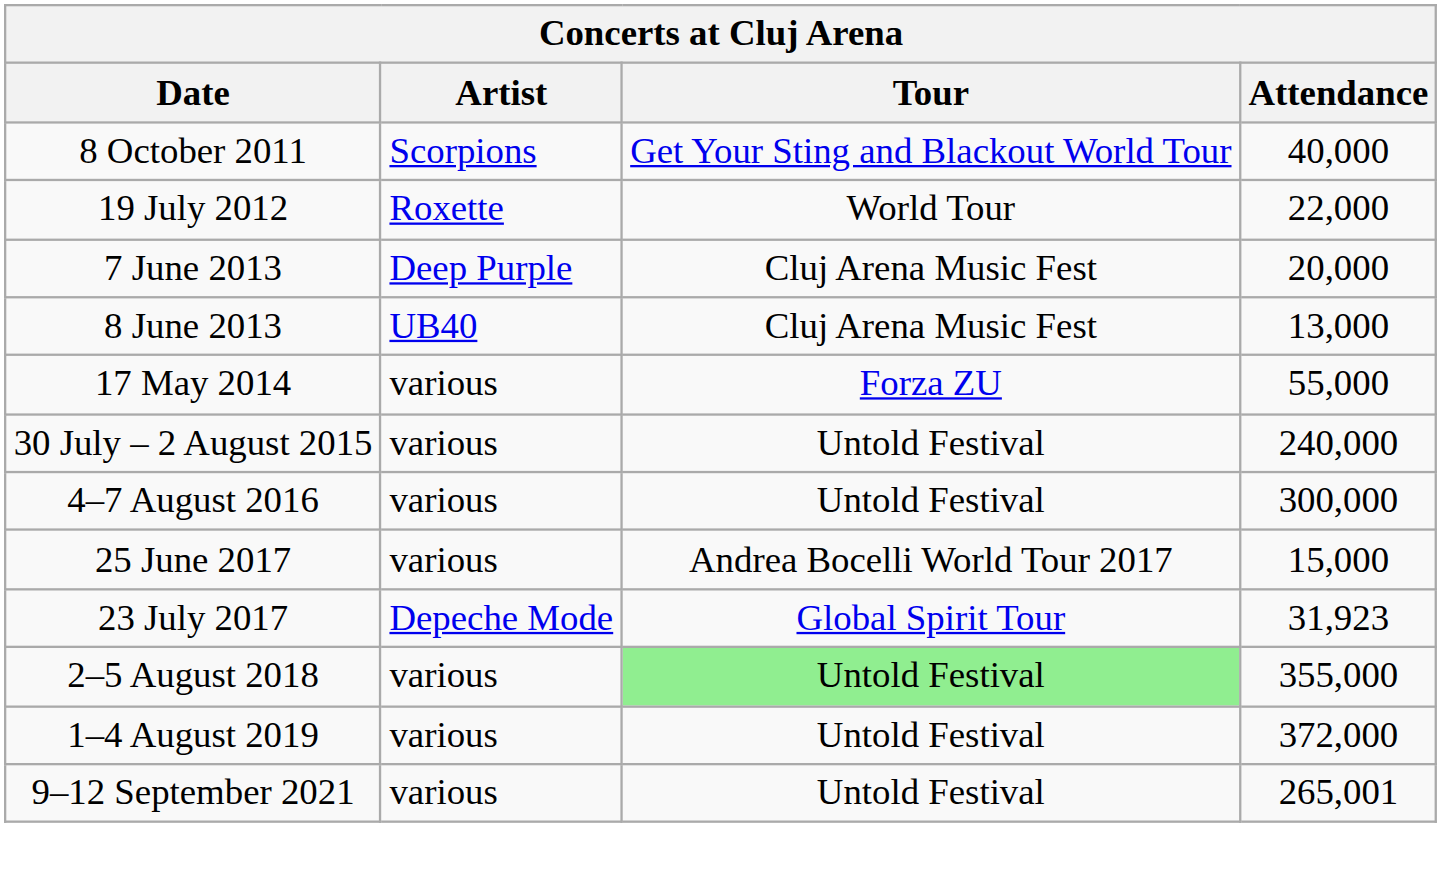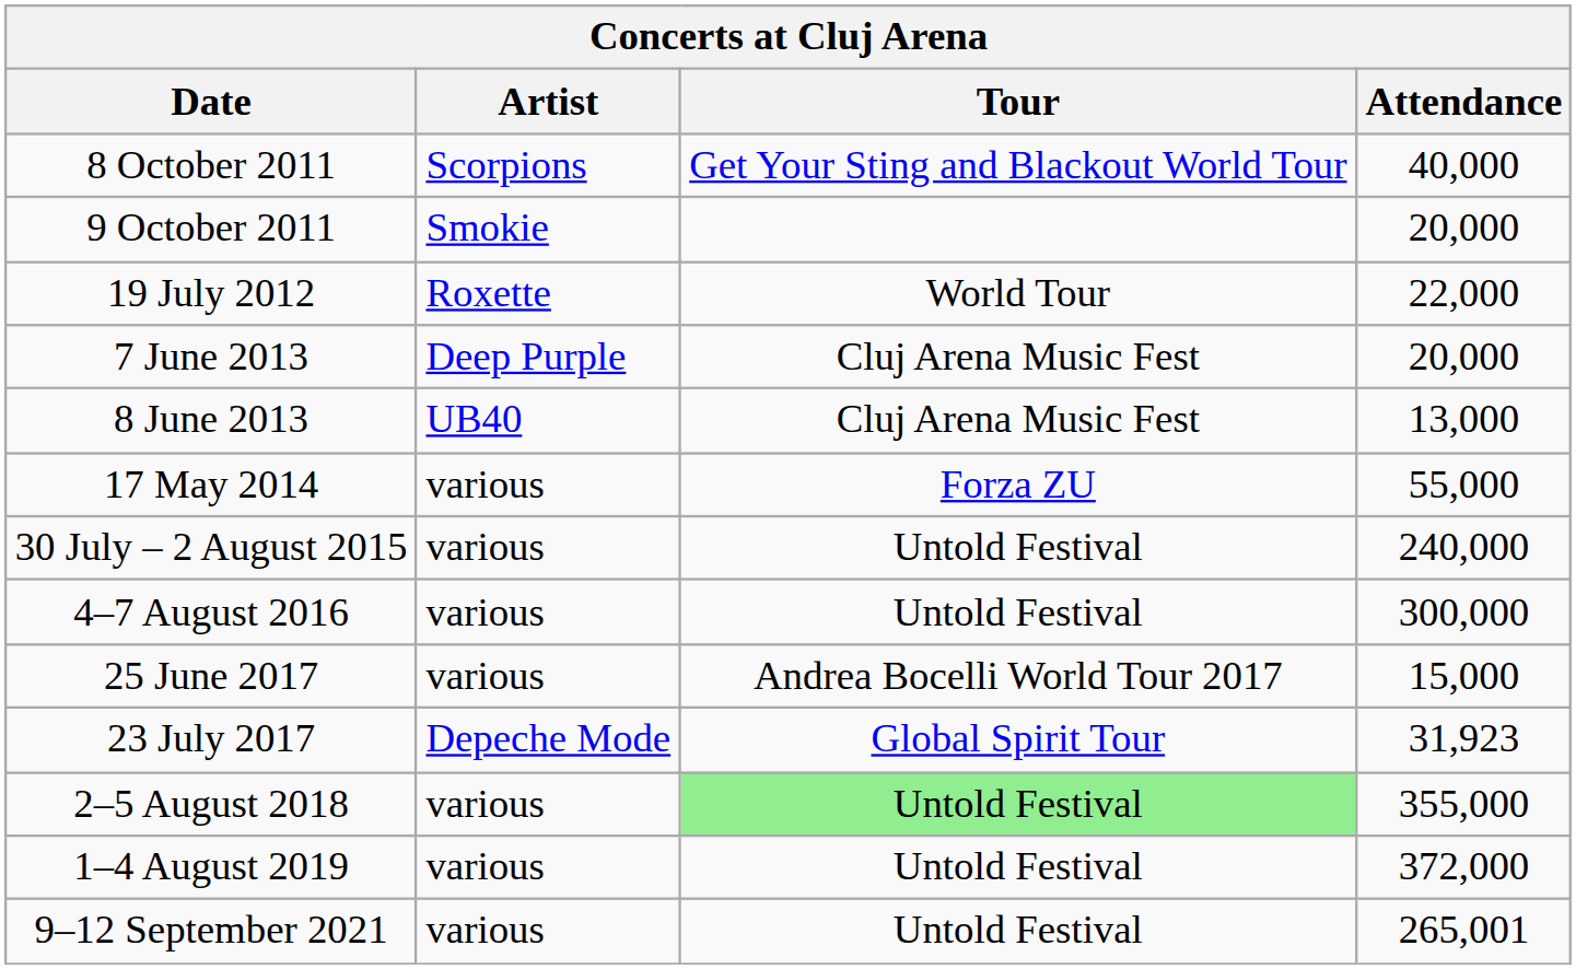+ row: 9 October 2011 | Smokie | 20,000
